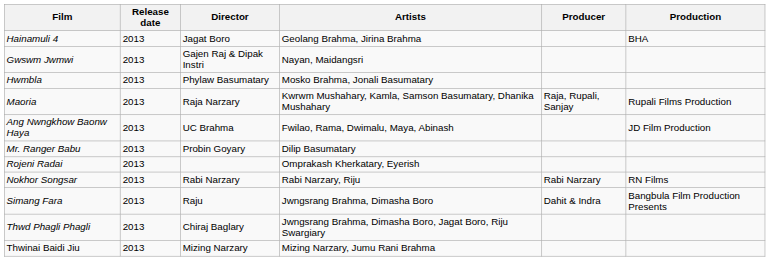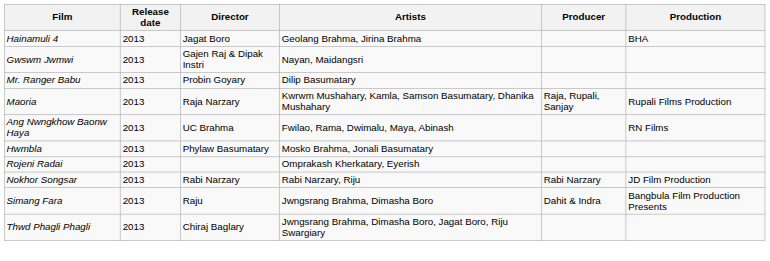rows swapped: Hwmbla <-> Mr. Ranger Babu
Ang Nwngkhow Baonw Haya | Production: JD Film Production -> RN Films
Nokhor Songsar | Production: RN Films -> JD Film Production
- row: Thwinai Baidi Jiu | 2013 | Mizing Narzary | Mizing Narzary, Jumu Rani Brahma
